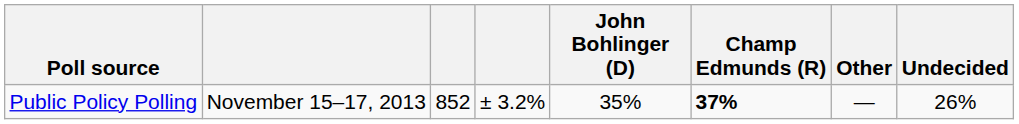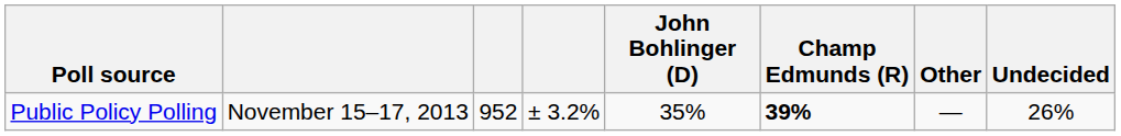Public Policy Polling | column 3: 852 -> 952
Public Policy Polling | Champ Edmunds (R): 37% -> 39%
